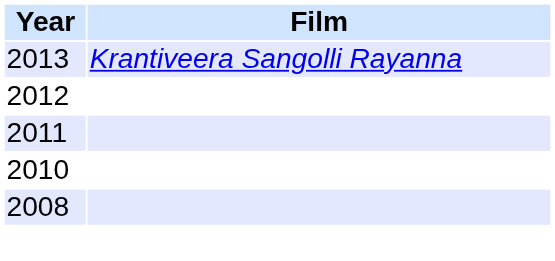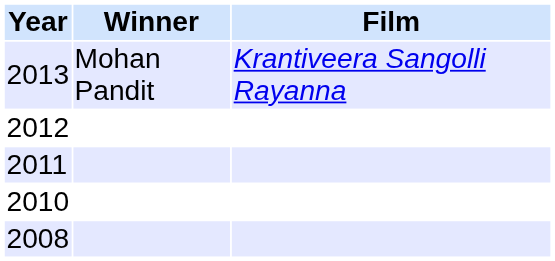+ column: Winner | Mohan Pandit
